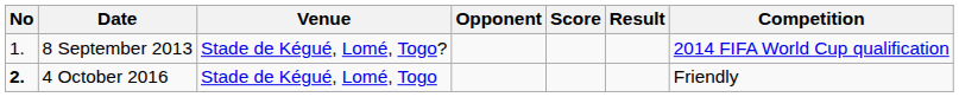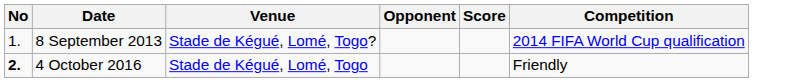- column: Result
